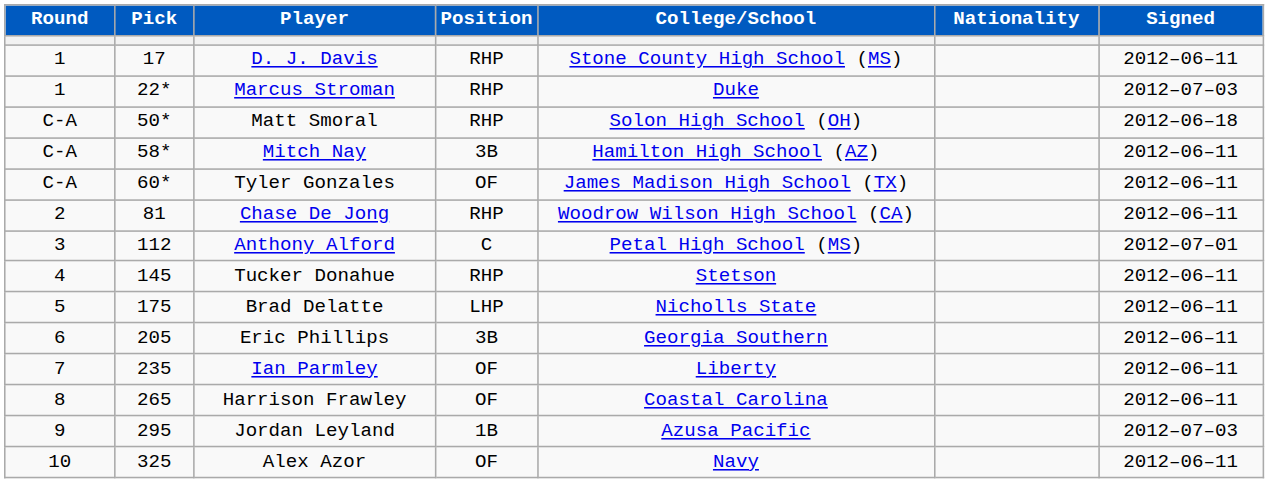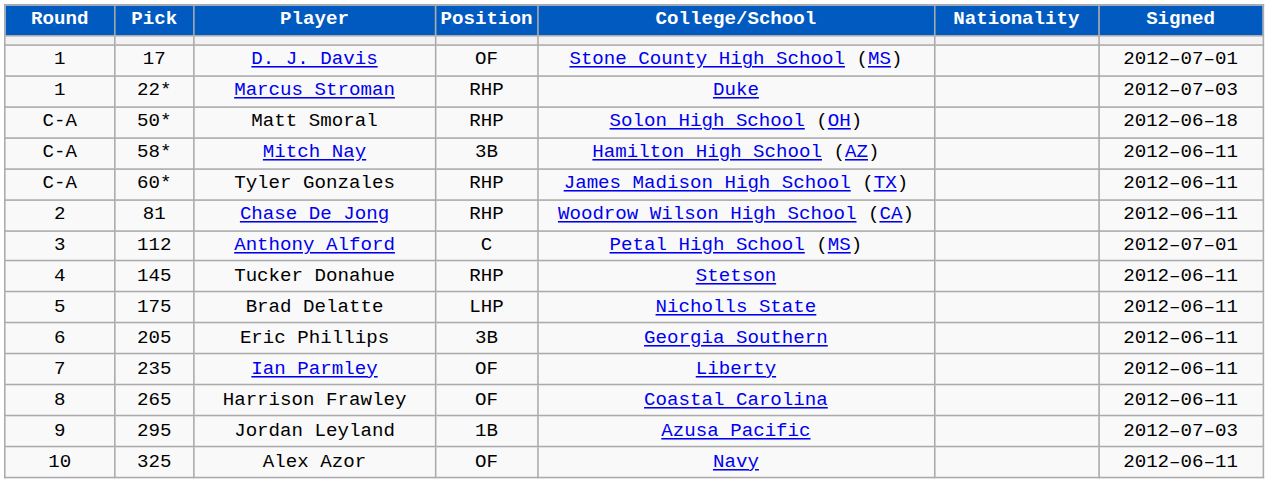D. J. Davis | Position: RHP -> OF
D. J. Davis | Signed: 2012–06–11 -> 2012–07–01
Tyler Gonzales | Position: OF -> RHP
